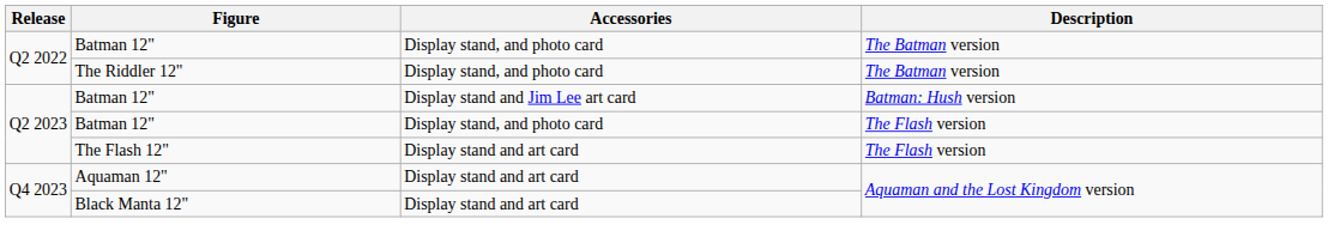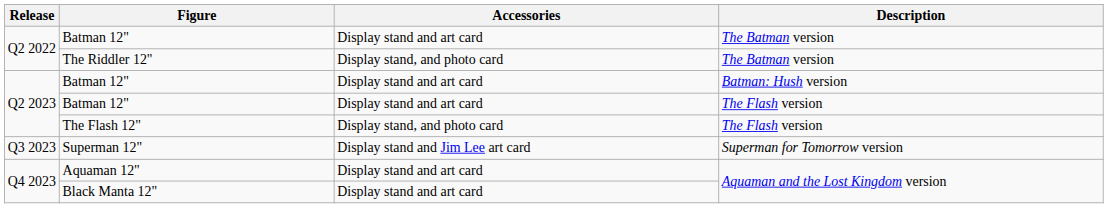Batman 12" / The Batman version | Accessories: Display stand, and photo card -> Display stand and art card
Batman 12" / Batman: Hush version | Accessories: Display stand and Jim Lee art card -> Display stand and art card
Batman 12" / The Flash version | Accessories: Display stand, and photo card -> Display stand and art card
The Flash 12" | Accessories: Display stand and art card -> Display stand, and photo card
+ row: Q3 2023 | Superman 12" | Display stand and Jim Lee art card | Superman for Tomorrow version
